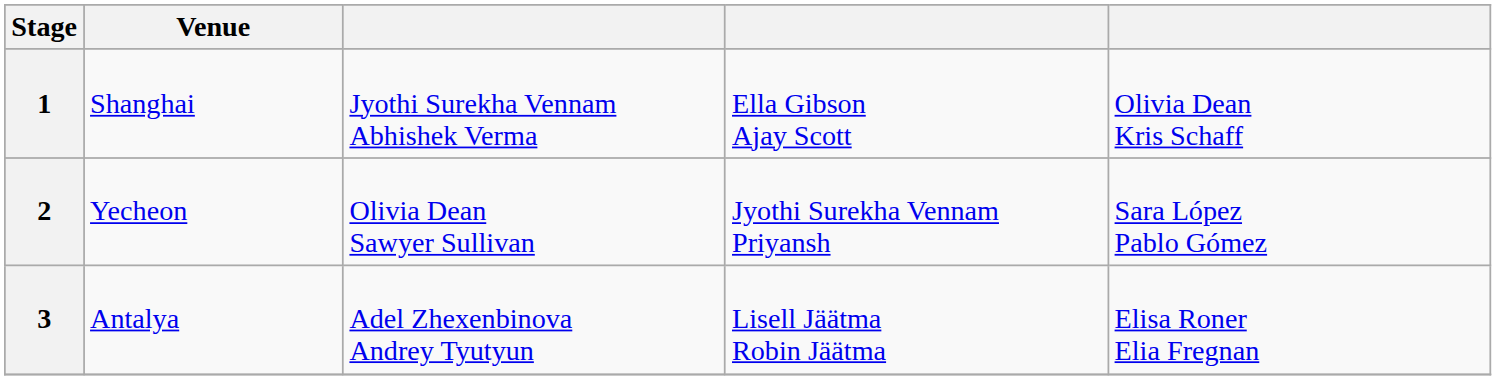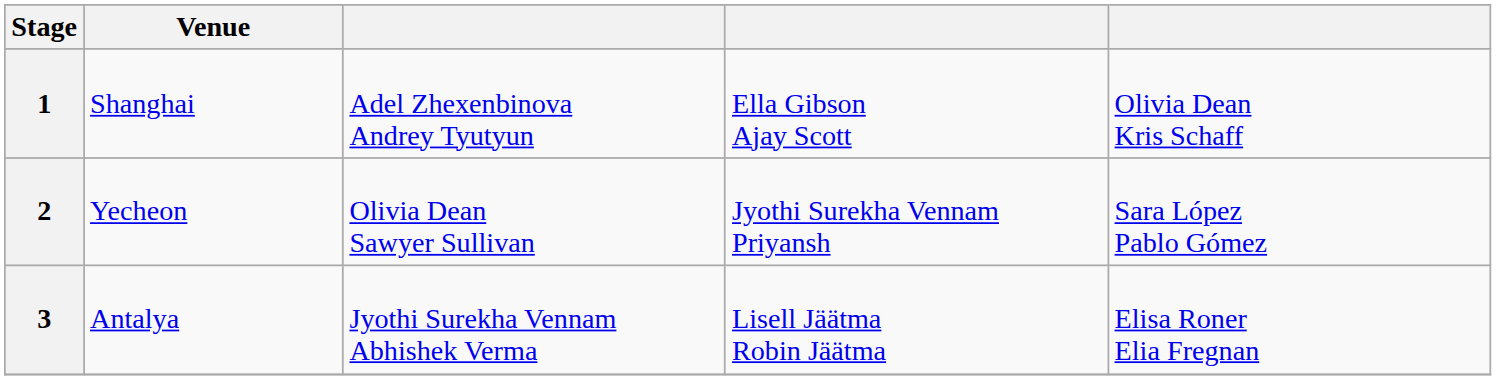1 | column 3: Jyothi Surekha Vennam Abhishek Verma -> Adel Zhexenbinova Andrey Tyutyun
3 | column 3: Adel Zhexenbinova Andrey Tyutyun -> Jyothi Surekha Vennam Abhishek Verma
